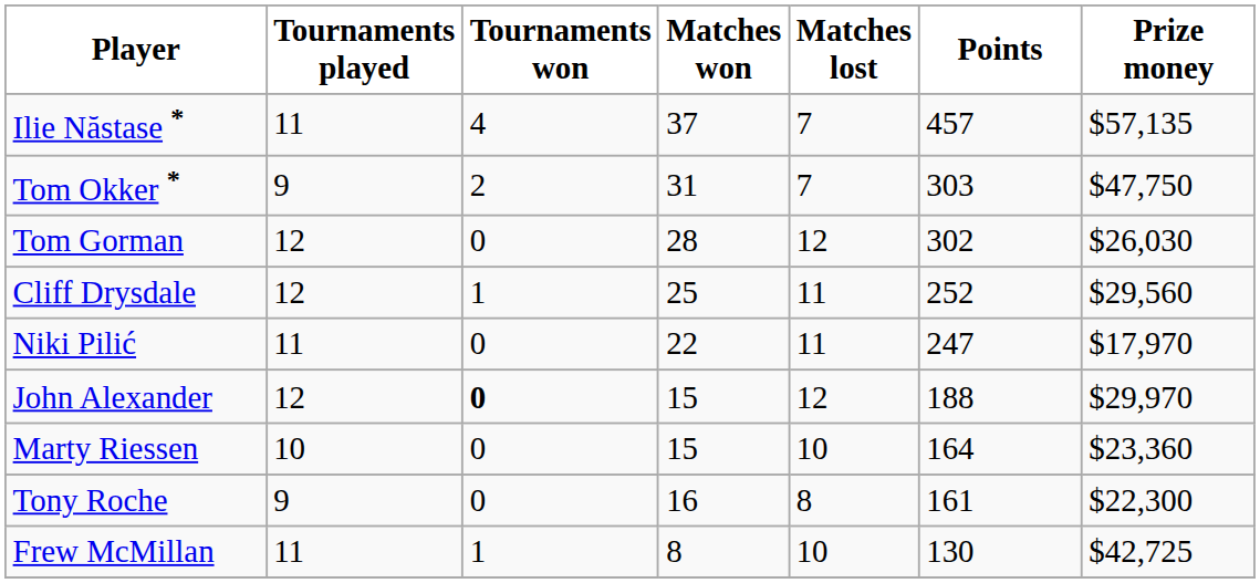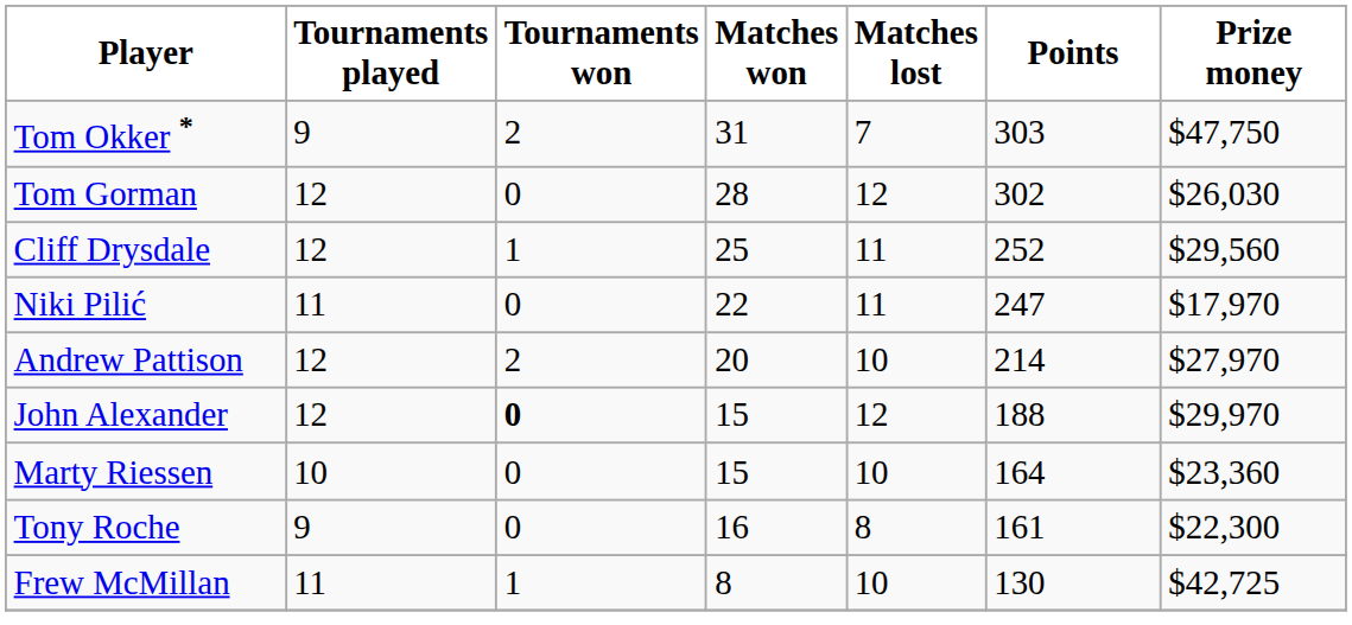- row: Ilie Năstase * | 11 | 4 | 37 | 7 | 457 | $57,135
+ row: Andrew Pattison | 12 | 2 | 20 | 10 | 214 | $27,970
